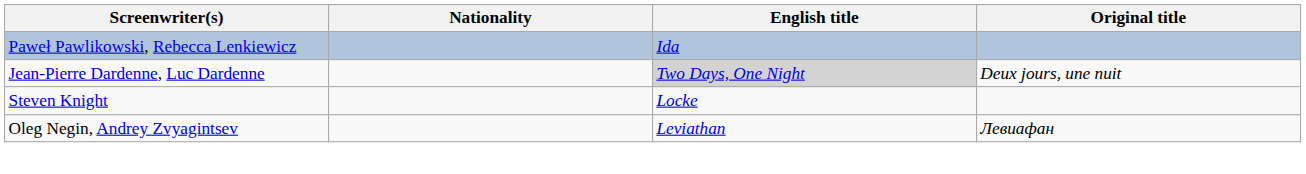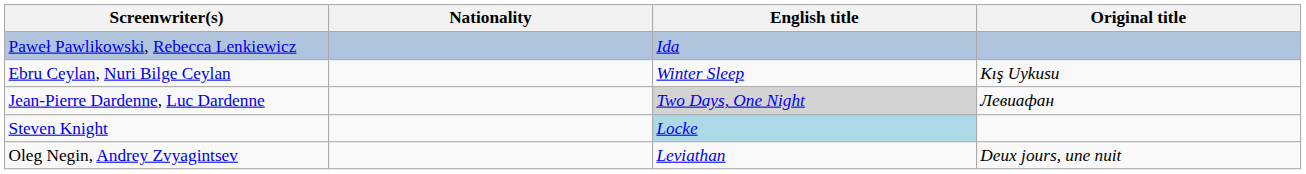+ row: Ebru Ceylan, Nuri Bilge Ceylan | Winter Sleep | Kış Uykusu
Jean-Pierre Dardenne, Luc Dardenne | Original title: Deux jours, une nuit -> Левиафан
Steven Knight | English title: no background -> lightblue background
Oleg Negin, Andrey Zvyagintsev | Original title: Левиафан -> Deux jours, une nuit
